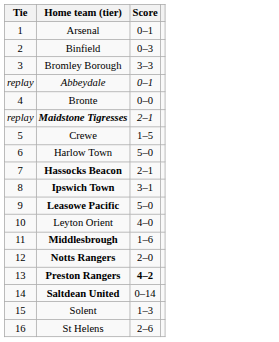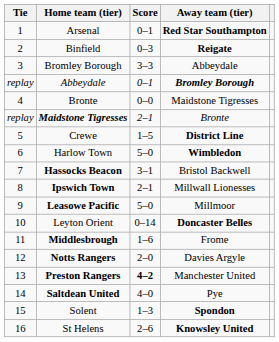+ column: Away team (tier) | Red Star Southampton | Reigate | Abbeydale | Bromley Borough | Maidstone Tigresses | Bronte | District Line | Wimbledon | Bristol Backwell | Millwall Lionesses | Millmoor | Doncaster Belles | Frome | Davies Argyle | Manchester United | Pye | Spondon | Knowsley United
Hassocks Beacon | Score: 2–1 -> 3–1
Ipswich Town | Score: 3–1 -> 2–1
Leyton Orient | Score: 4–0 -> 0–14
Saltdean United | Score: 0–14 -> 4–0
